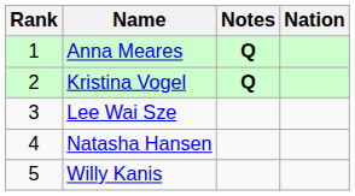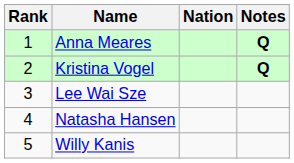columns swapped: Nation <-> Notes
